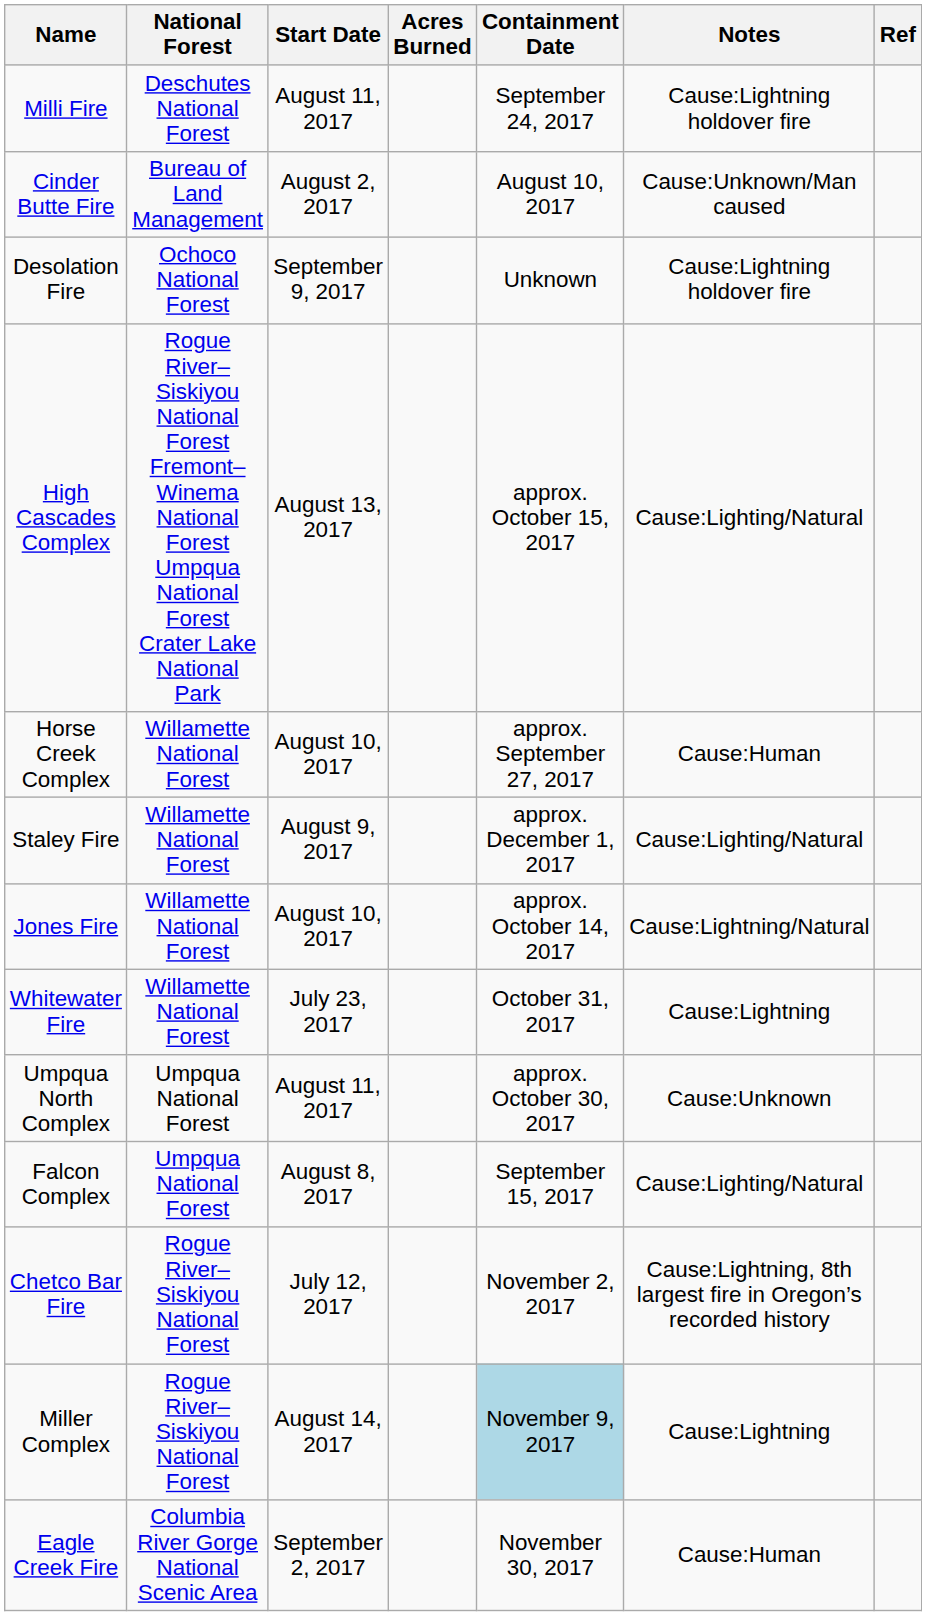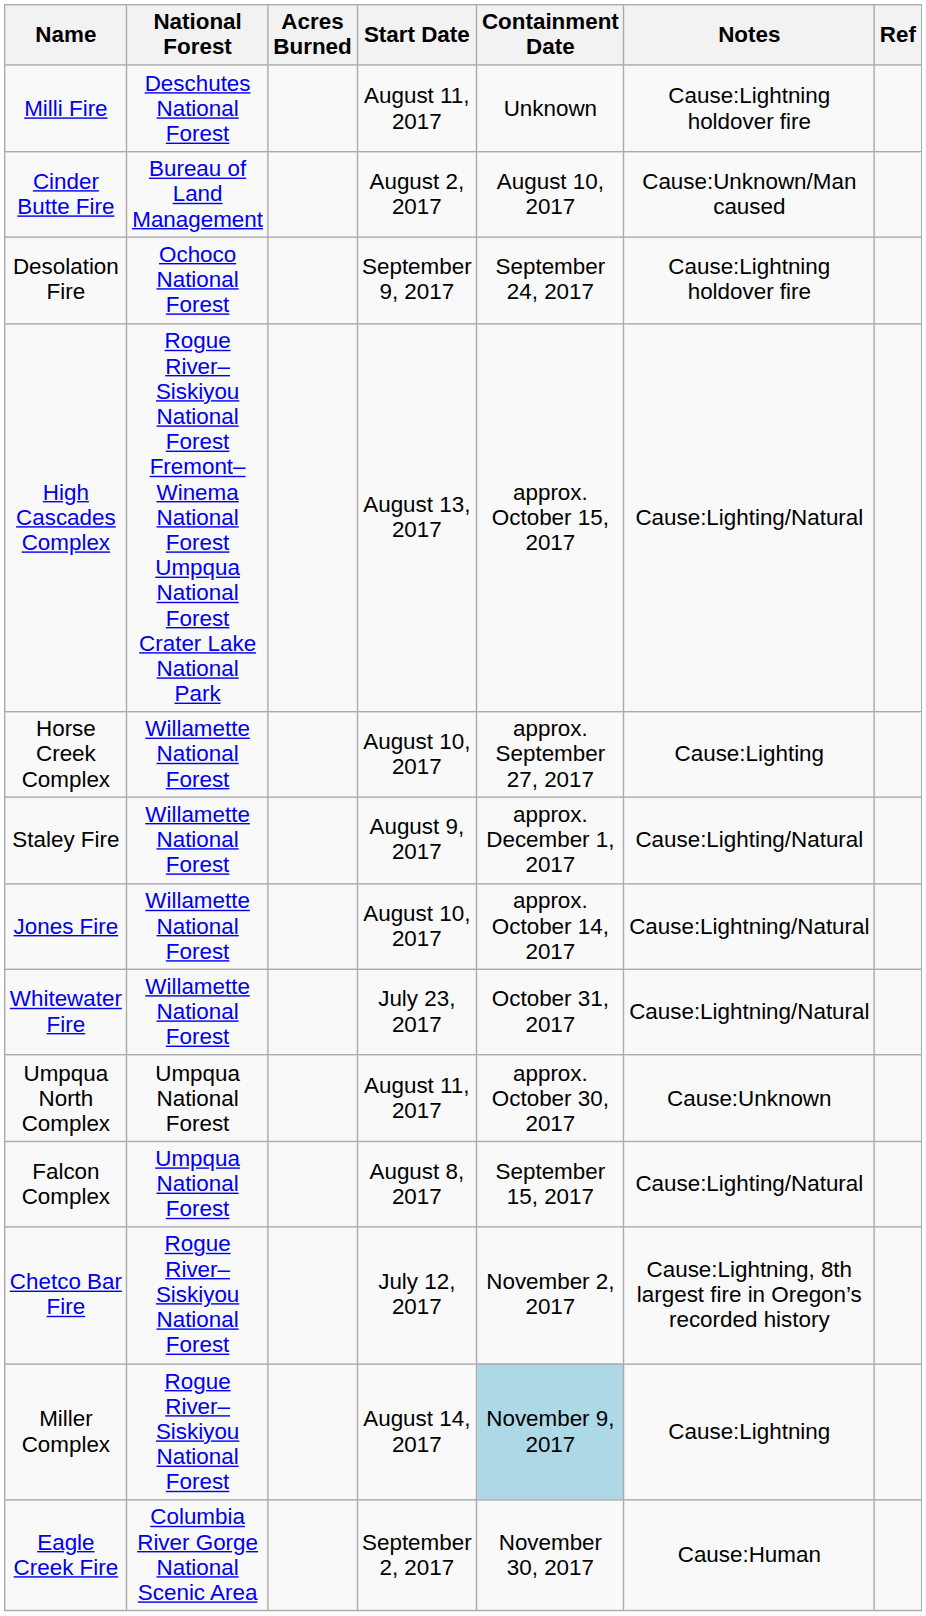columns swapped: Acres Burned <-> Start Date
Milli Fire | Containment Date: September 24, 2017 -> Unknown
Desolation Fire | Containment Date: Unknown -> September 24, 2017
Horse Creek Complex | Notes: Cause:Human -> Cause:Lighting
Whitewater Fire | Notes: Cause:Lightning -> Cause:Lightning/Natural
